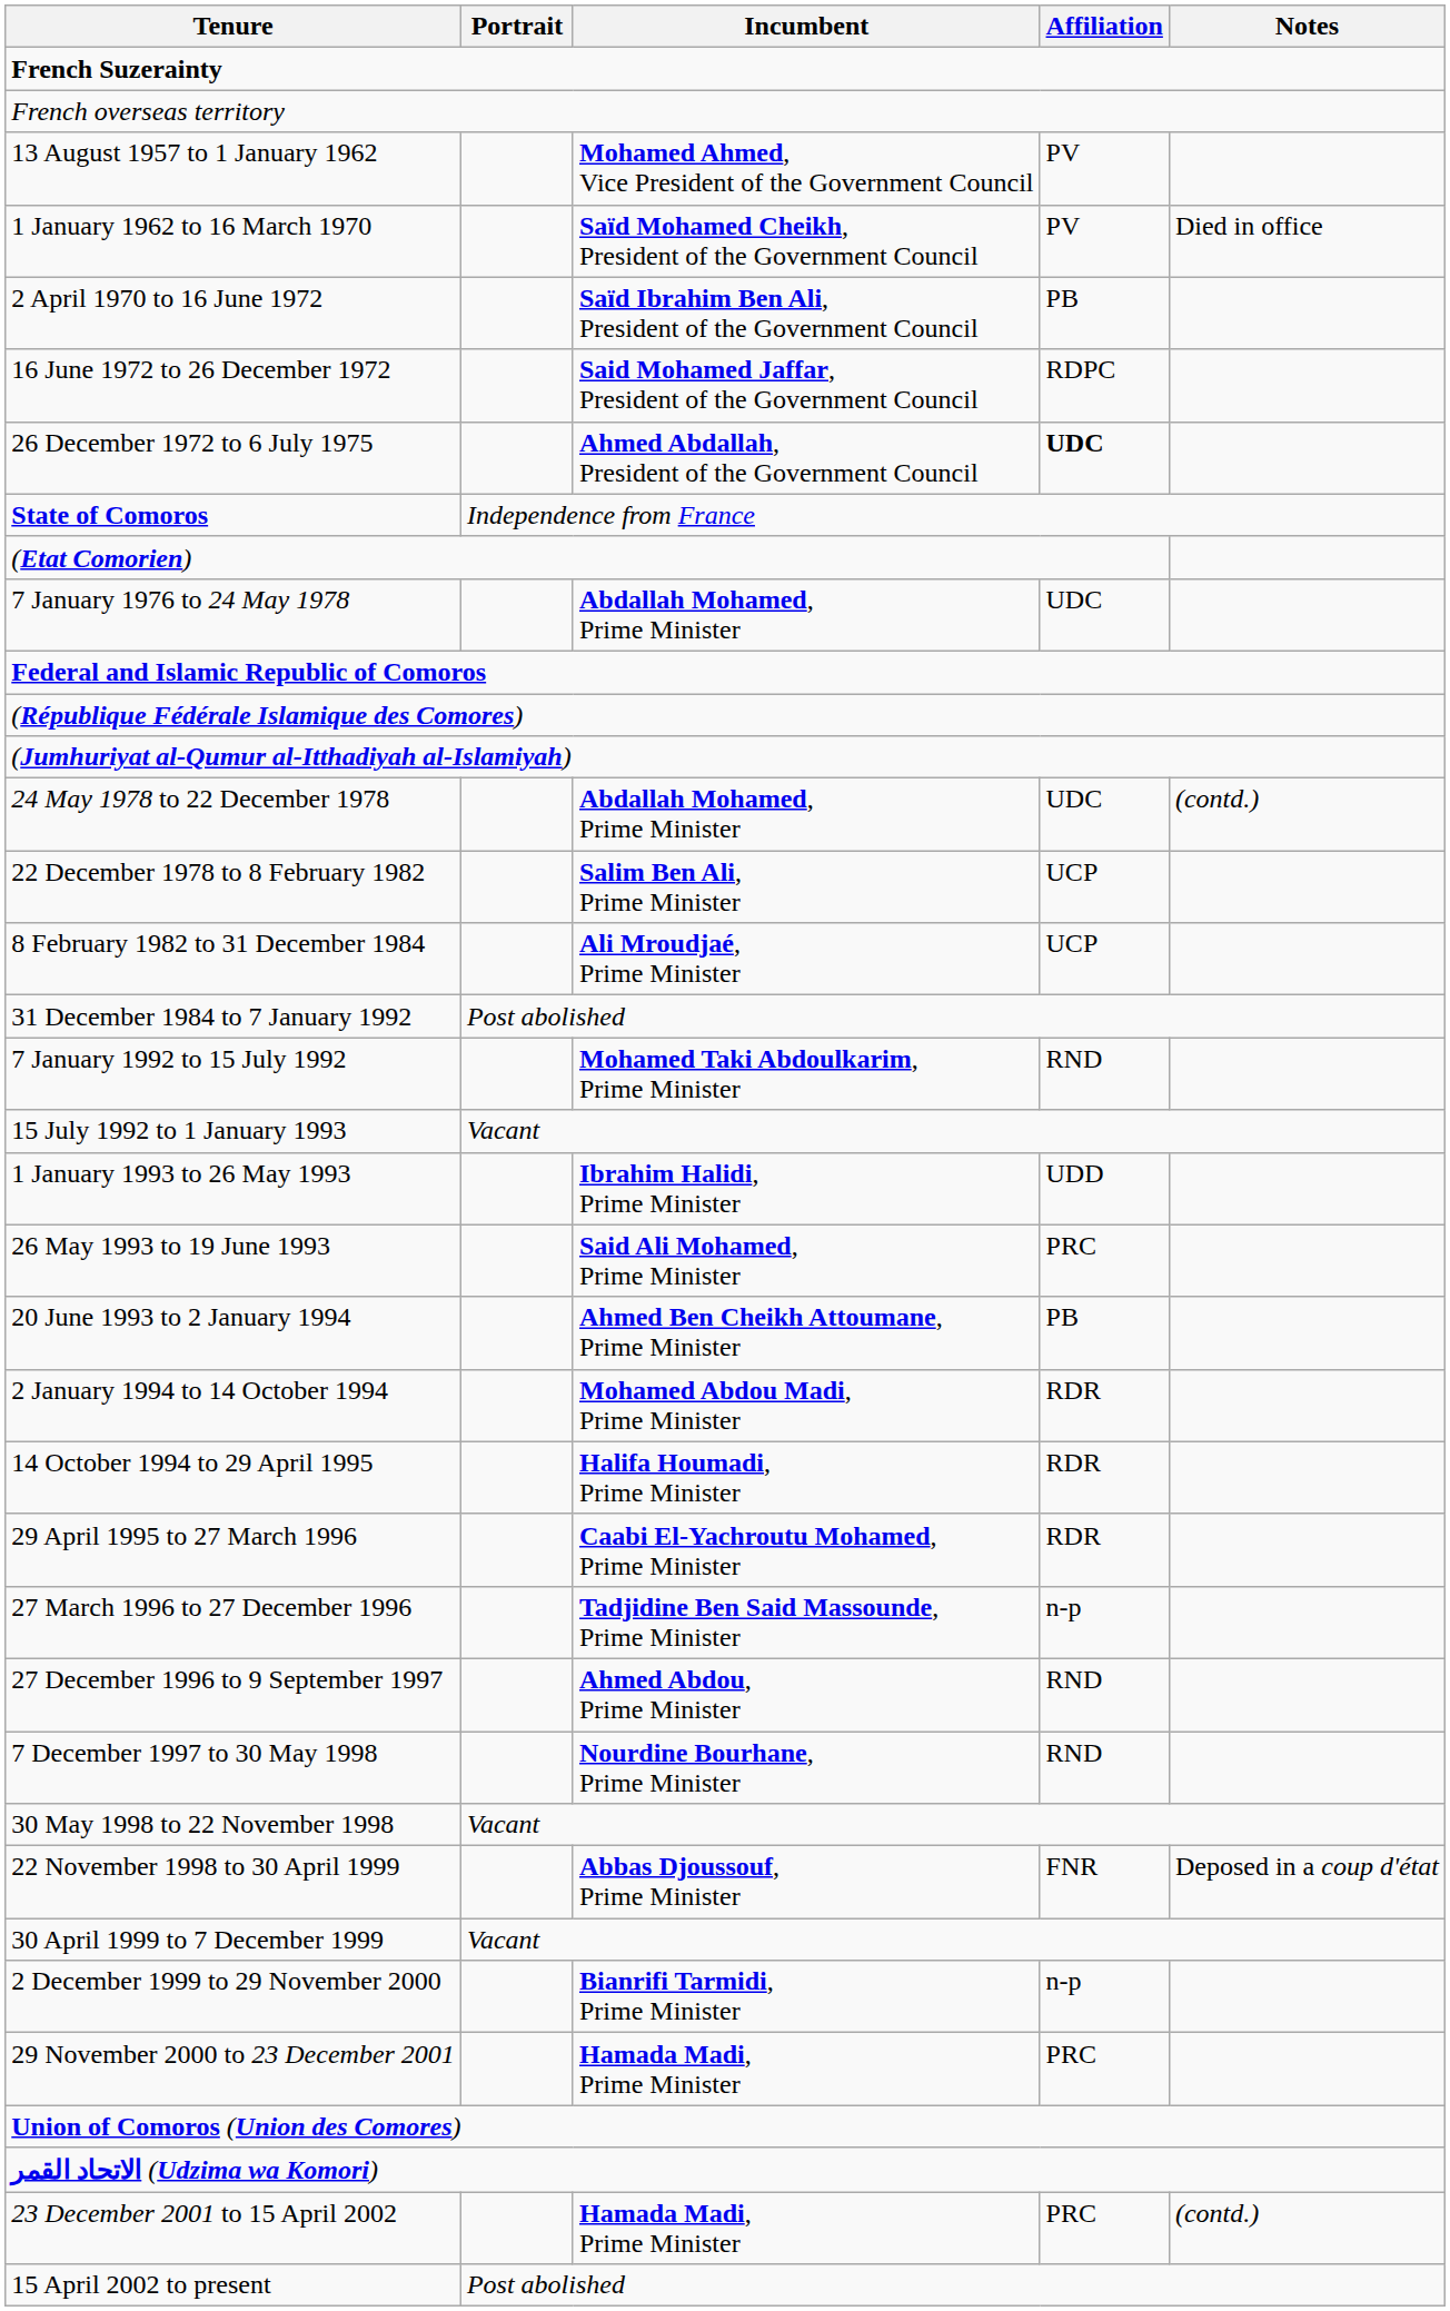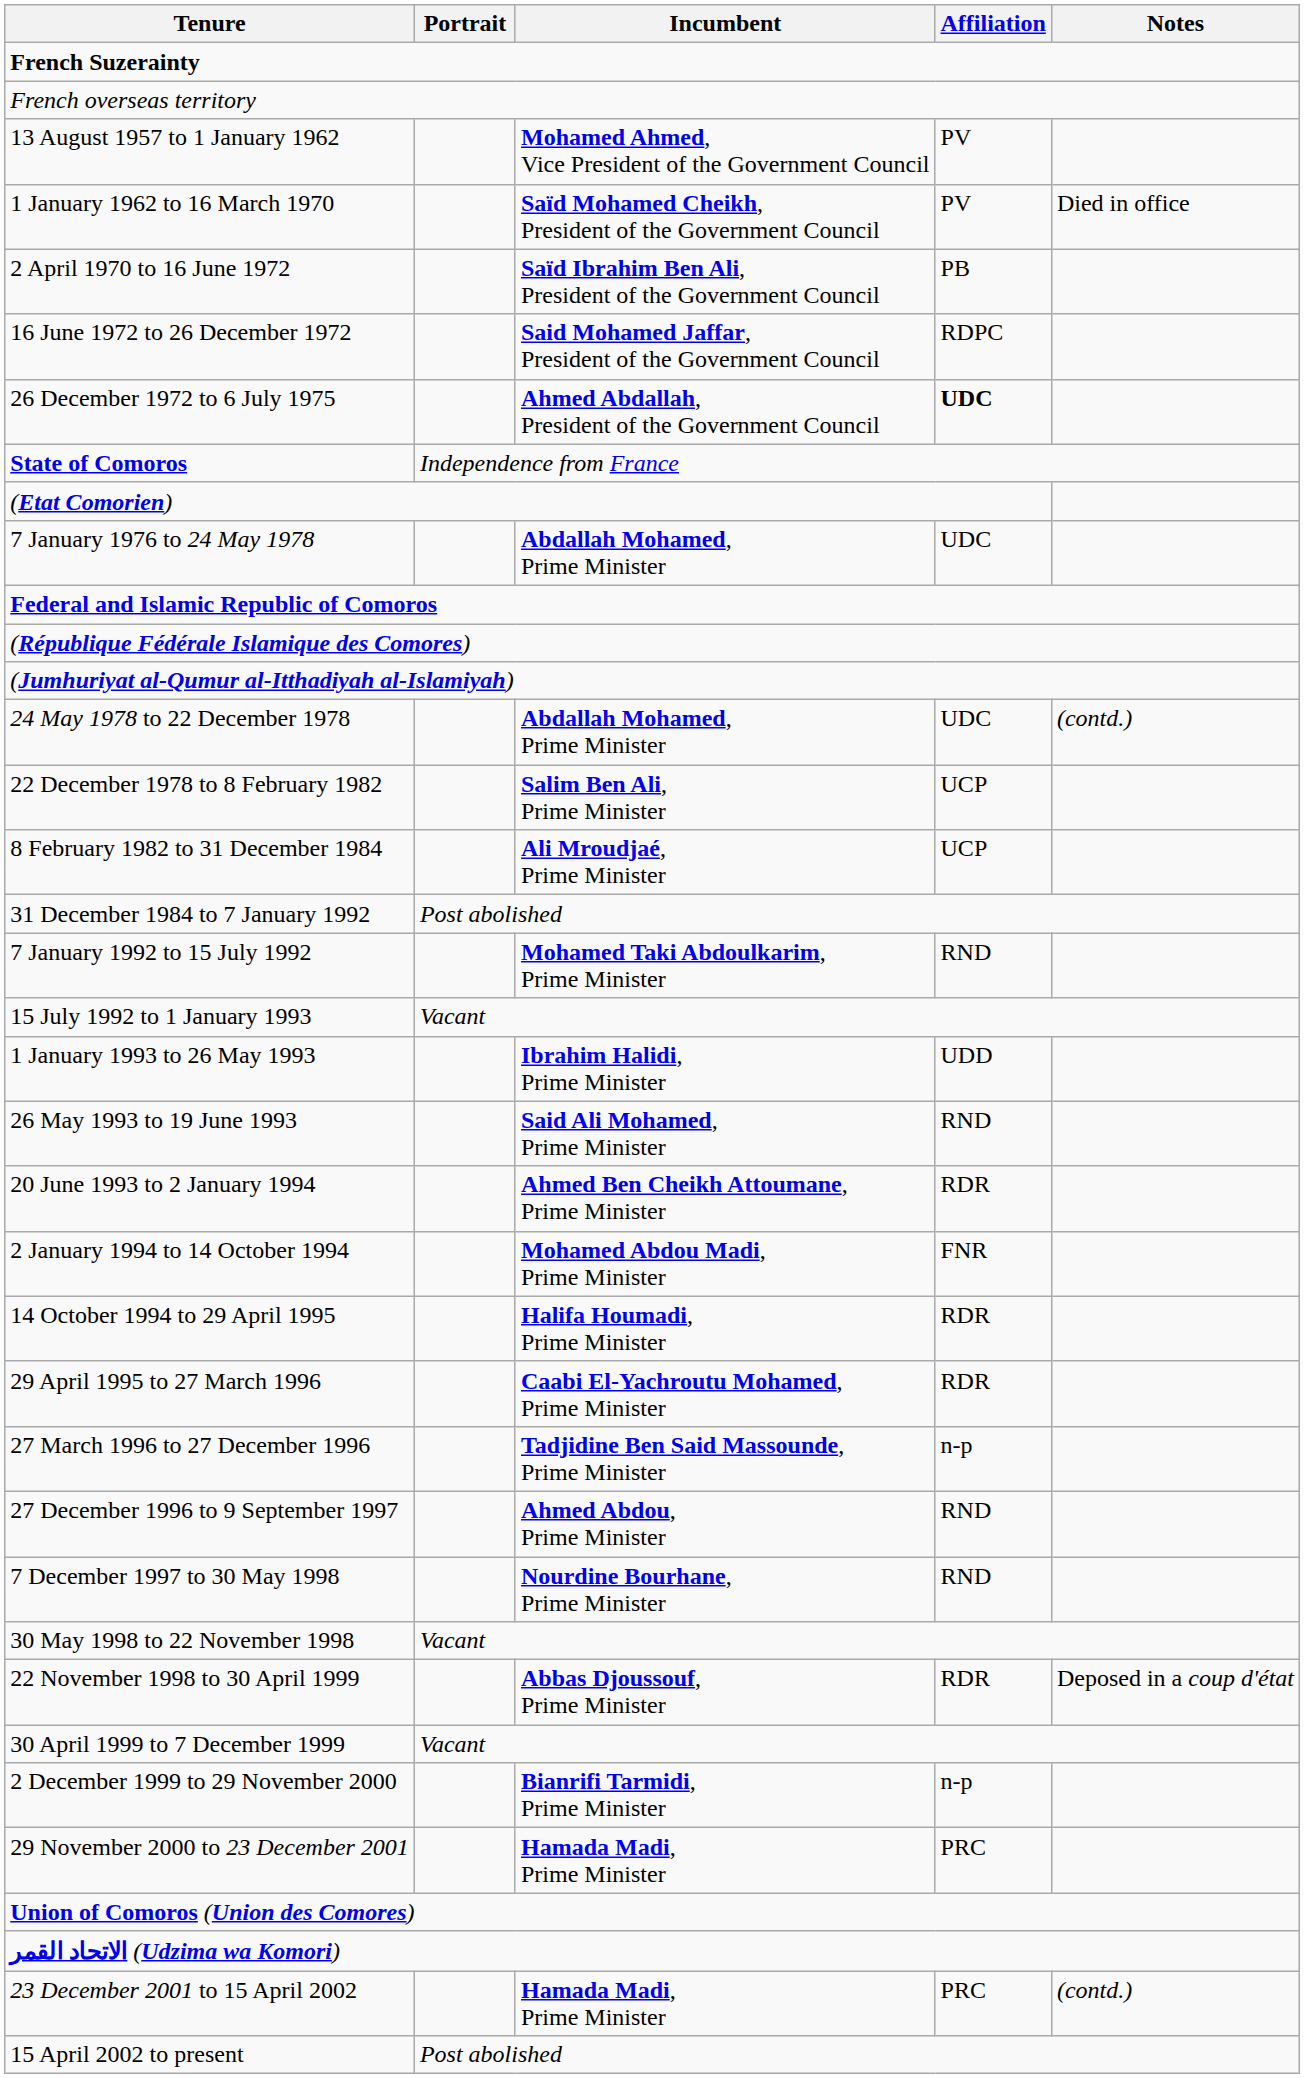26 May 1993 to 19 June 1993 | Affiliation: PRC -> RND
20 June 1993 to 2 January 1994 | Affiliation: PB -> RDR
2 January 1994 to 14 October 1994 | Affiliation: RDR -> FNR
22 November 1998 to 30 April 1999 | Affiliation: FNR -> RDR
